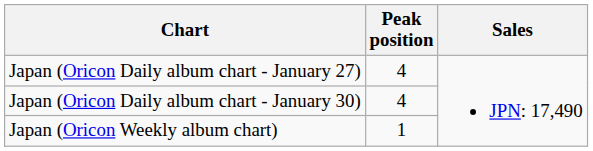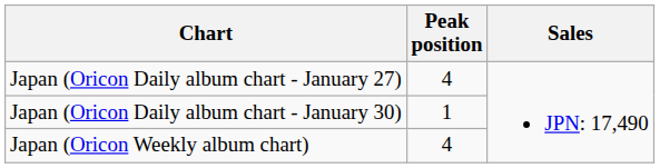Japan (Oricon Daily album chart - January 30) | Peak position: 4 -> 1
Japan (Oricon Weekly album chart) | Peak position: 1 -> 4
